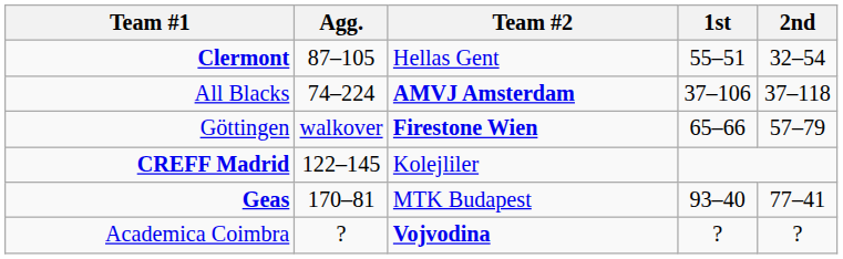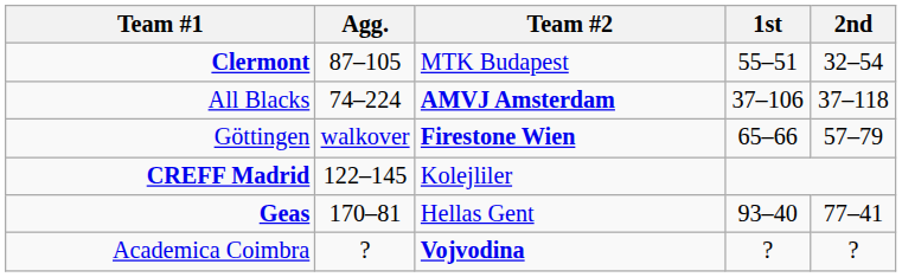Clermont | Team #2: Hellas Gent -> MTK Budapest
Geas | Team #2: MTK Budapest -> Hellas Gent
